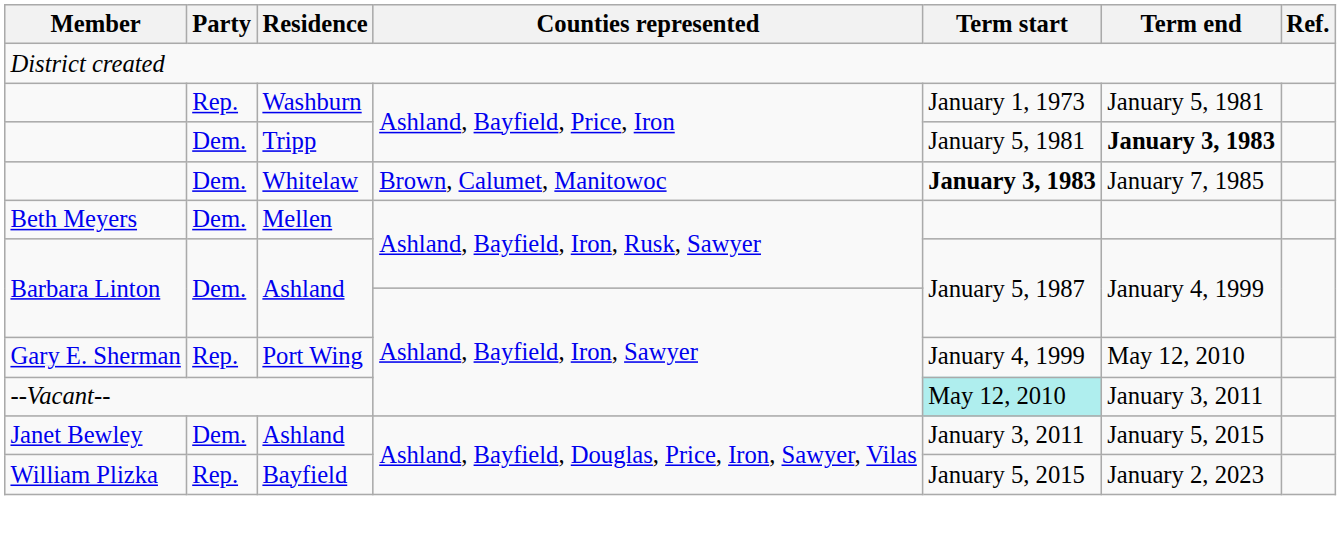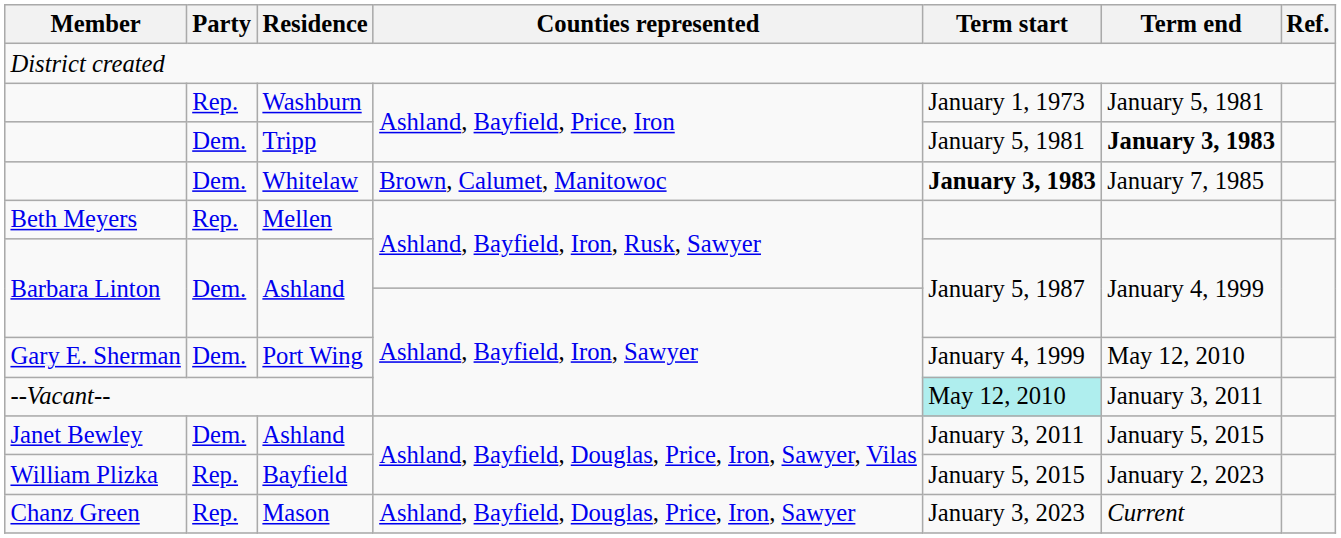Mellen | Party: Dem. -> Rep.
Port Wing | Party: Rep. -> Dem.
+ row: Chanz Green | Rep. | Mason | Ashland, Bayfield, Douglas, Price, Iron, Sawyer | January 3, 2023 | Current
